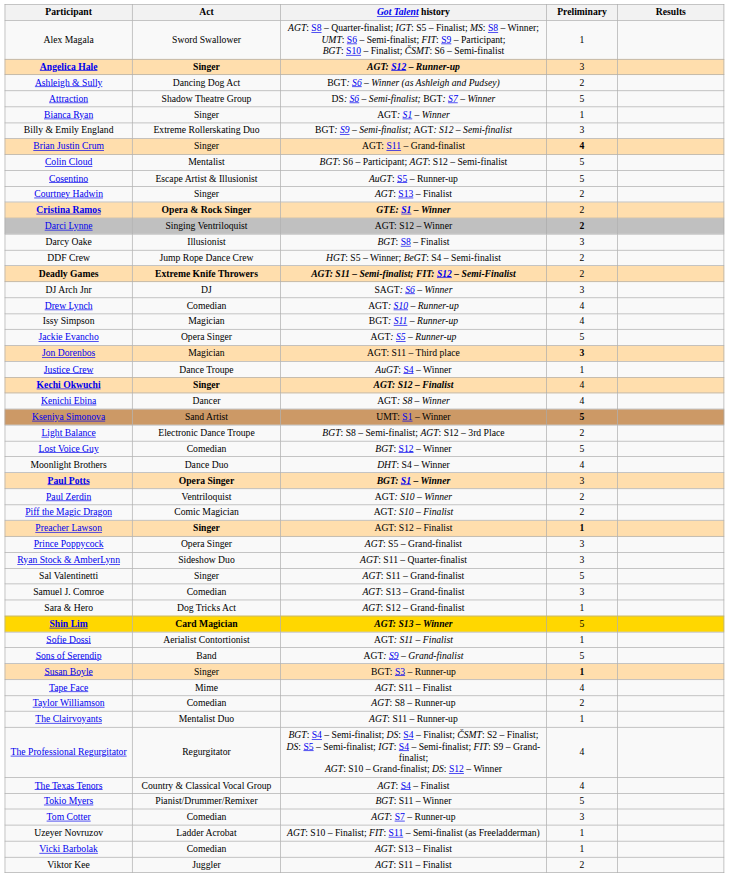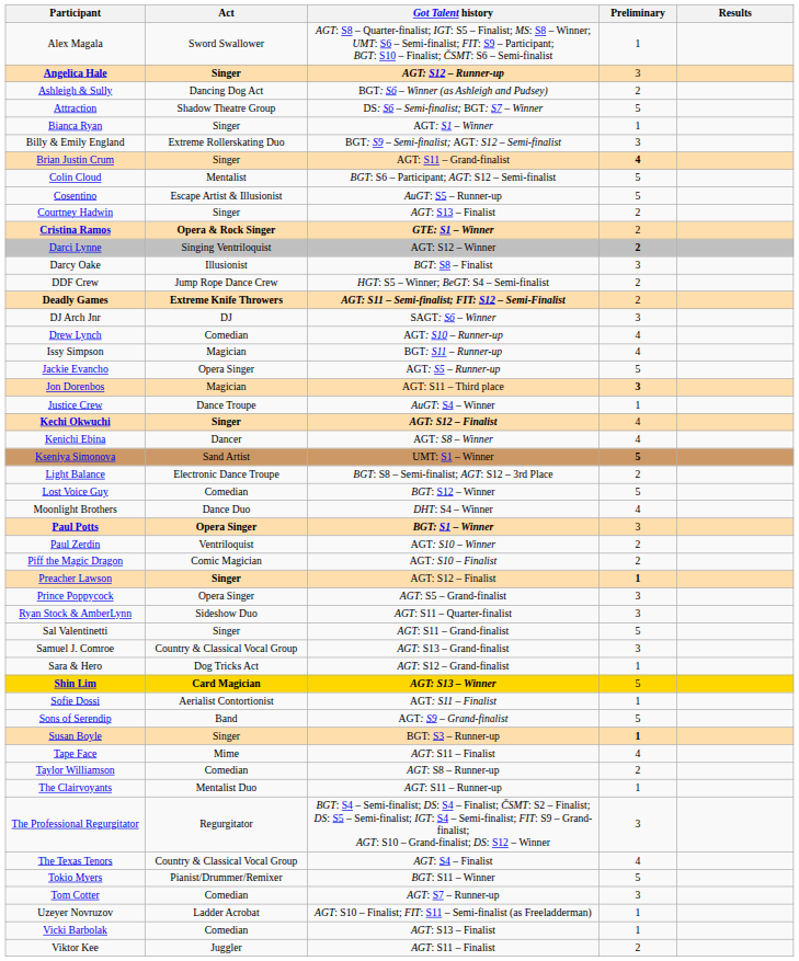Samuel J. Comroe | Act: Comedian -> Country & Classical Vocal Group
The Professional Regurgitator | Preliminary: 4 -> 3
